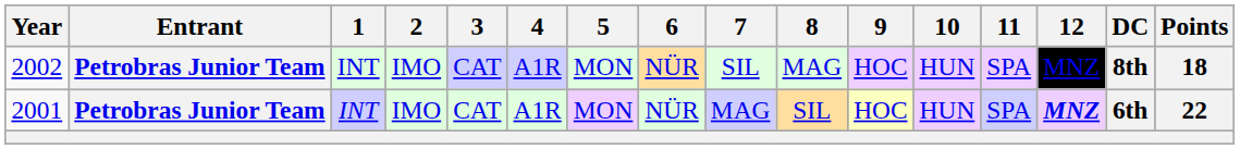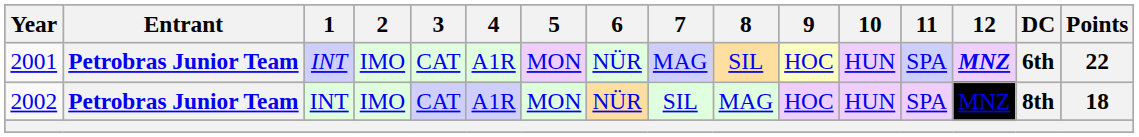rows swapped: 2001 <-> 2002
